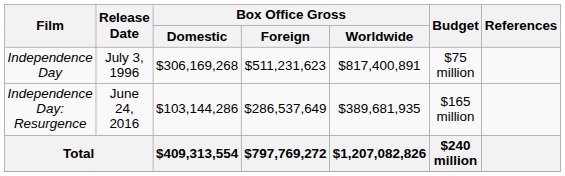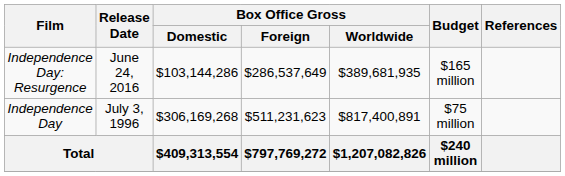rows swapped: Independence Day <-> Independence Day: Resurgence
